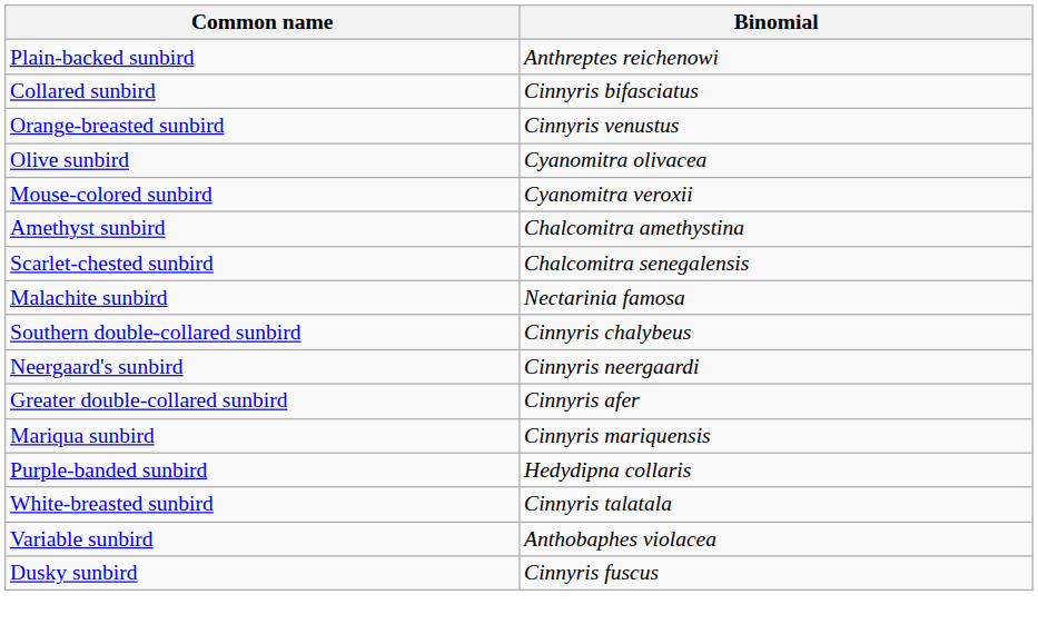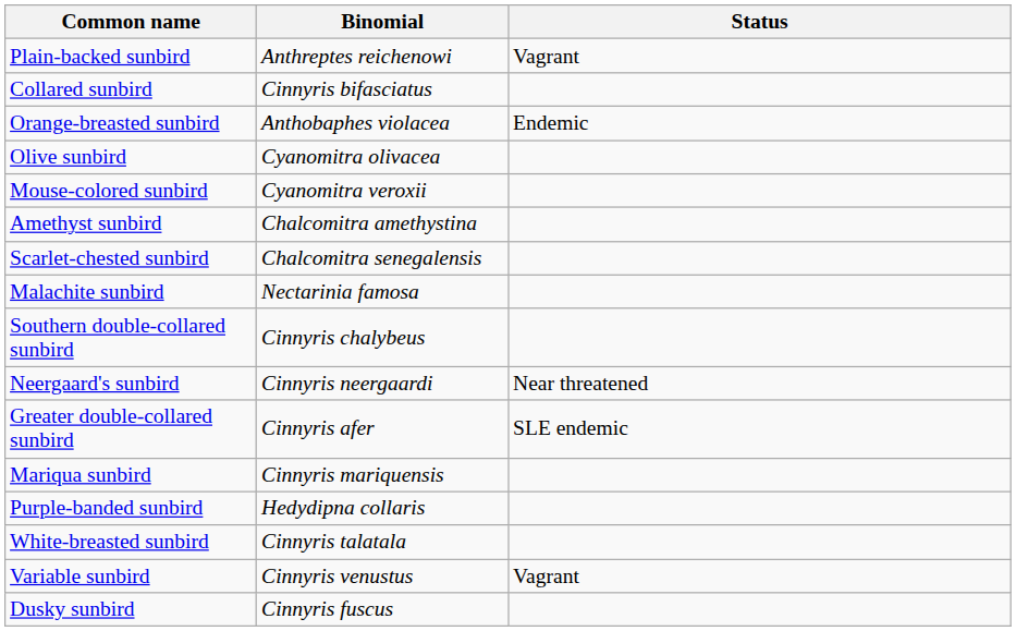+ column: Status | Vagrant | Endemic | Near threatened | SLE endemic | Vagrant
Orange-breasted sunbird | Binomial: Cinnyris venustus -> Anthobaphes violacea
Variable sunbird | Binomial: Anthobaphes violacea -> Cinnyris venustus
